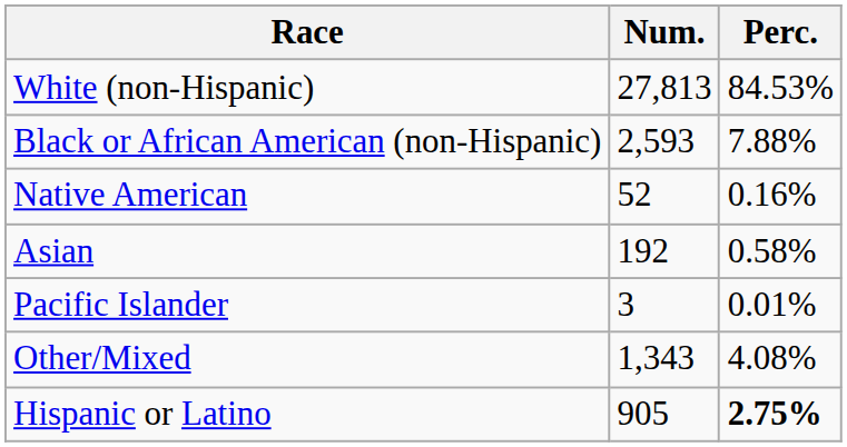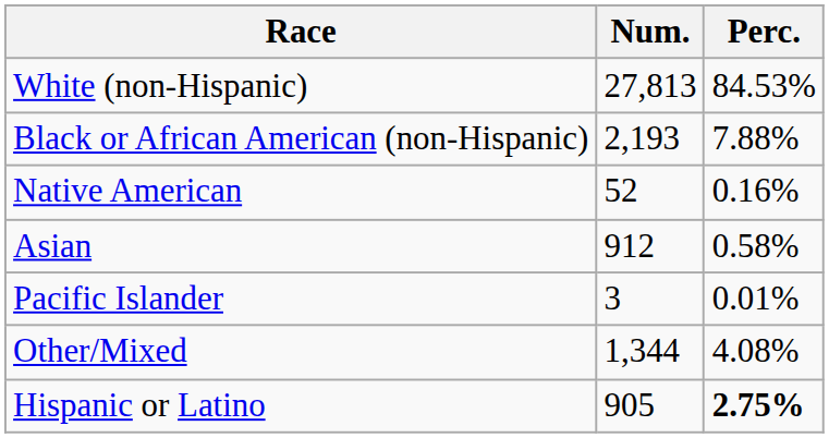Black or African American (non-Hispanic) | Num.: 2,593 -> 2,193
Asian | Num.: 192 -> 912
Other/Mixed | Num.: 1,343 -> 1,344
